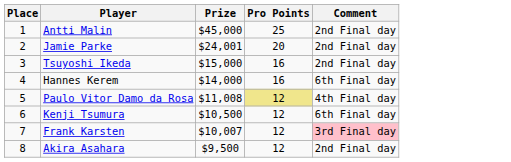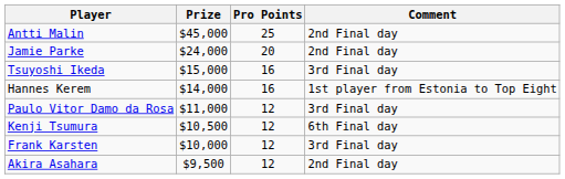- column: Place | 1 | 2 | 3 | 4 | 5 | 6 | 7 | 8
Jamie Parke | Prize: $24,001 -> $24,000
Tsuyoshi Ikeda | Comment: 2nd Final day -> 3rd Final day
Hannes Kerem | Comment: 6th Final day -> 1st player from Estonia to Top Eight
Paulo Vitor Damo da Rosa | Prize: $11,008 -> $11,000
Paulo Vitor Damo da Rosa | Pro Points: khaki background -> no background
Paulo Vitor Damo da Rosa | Comment: 4th Final day -> 3rd Final day
Frank Karsten | Prize: $10,007 -> $10,000
Frank Karsten | Comment: pink background -> no background
